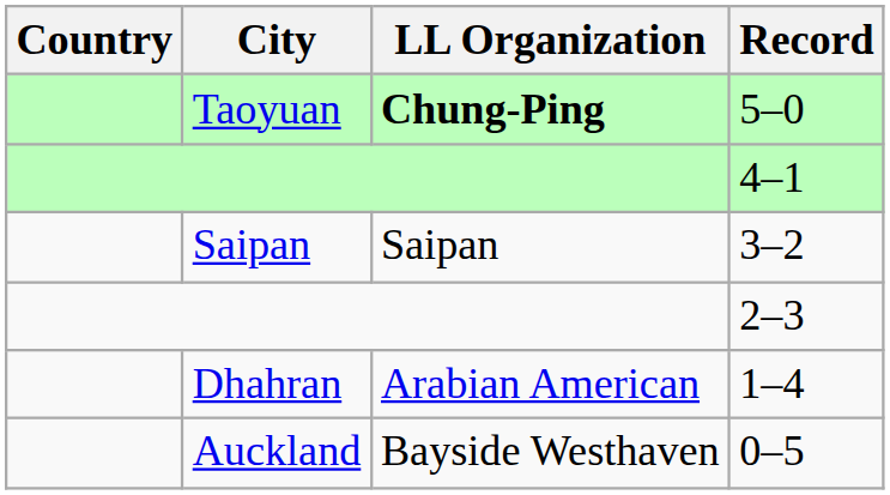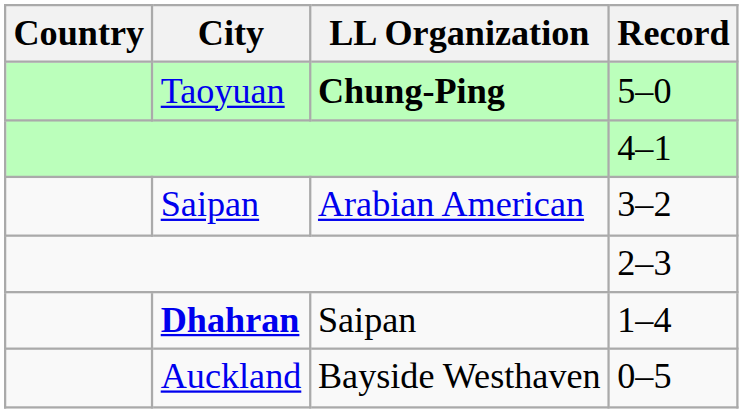3–2 | LL Organization: Saipan -> Arabian American
1–4 | City: normal -> bold
1–4 | LL Organization: Arabian American -> Saipan
